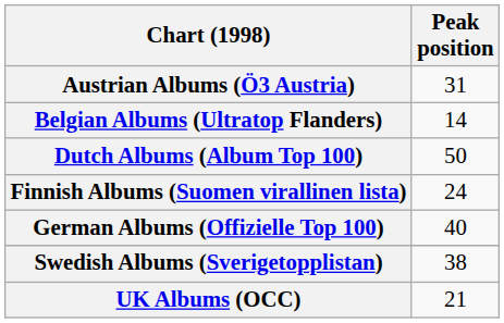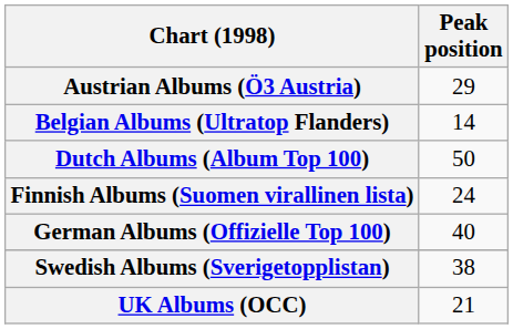Austrian Albums (Ö3 Austria) | Peak position: 31 -> 29
